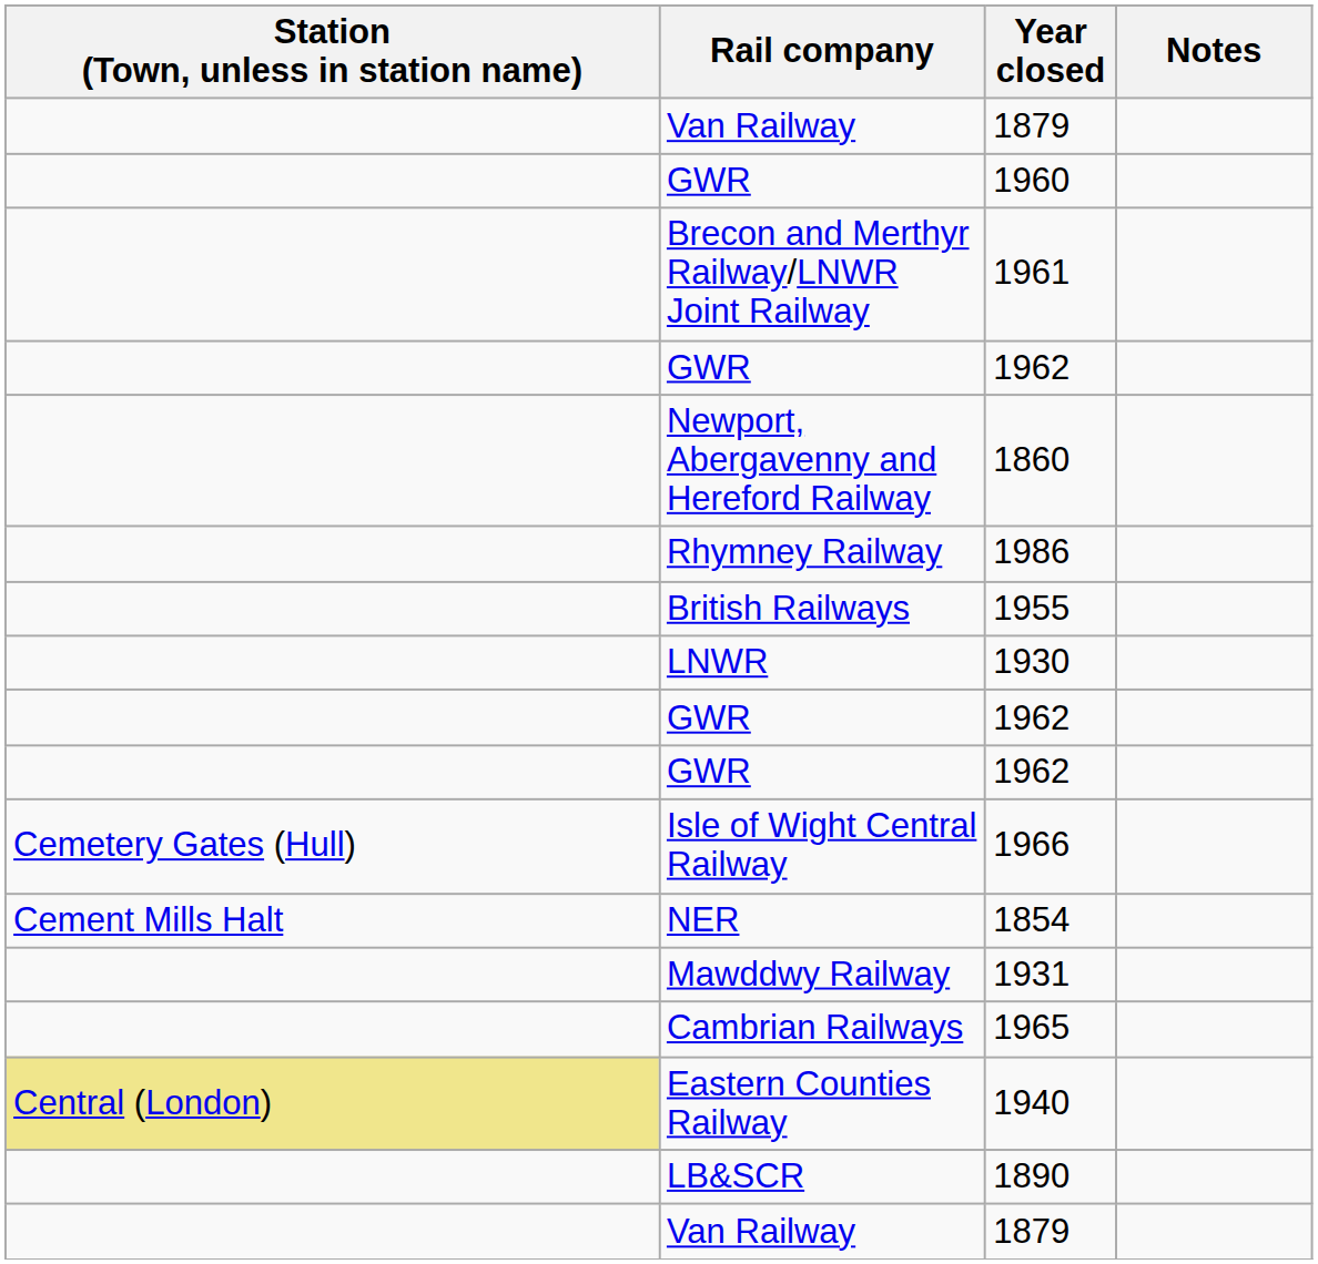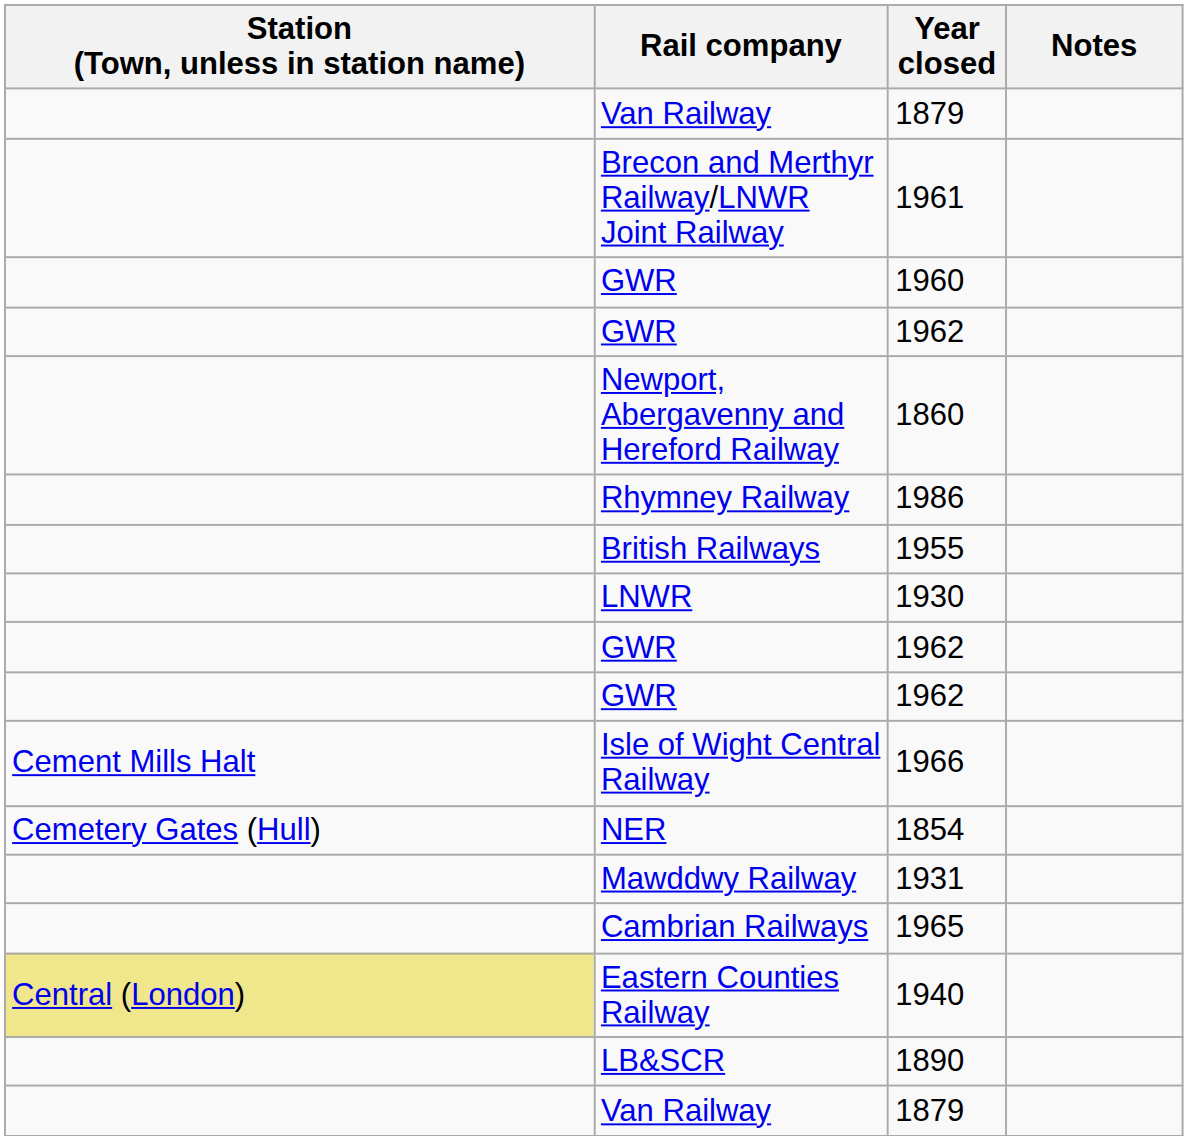rows swapped: 1960 <-> 1961
1966 | Station (Town, unless in station name): Cemetery Gates (Hull) -> Cement Mills Halt
1854 | Station (Town, unless in station name): Cement Mills Halt -> Cemetery Gates (Hull)
